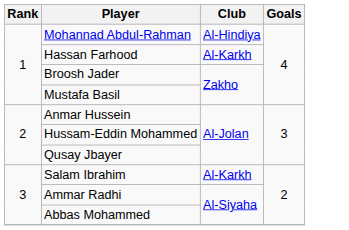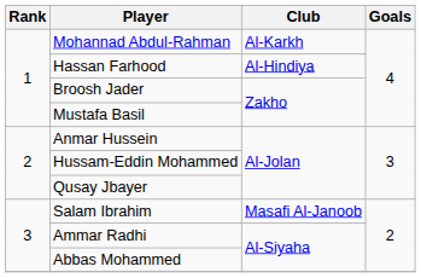Mohannad Abdul-Rahman | Club: Al-Hindiya -> Al-Karkh
Hassan Farhood | Club: Al-Karkh -> Al-Hindiya
Salam Ibrahim | Club: Al-Karkh -> Masafi Al-Janoob
